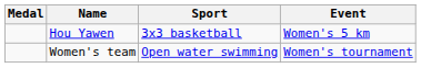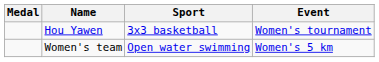Hou Yawen | Event: Women's 5 km -> Women's tournament
Women's team | Event: Women's tournament -> Women's 5 km
